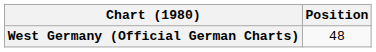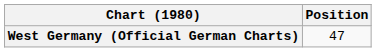West Germany (Official German Charts) | Position: 48 -> 47
